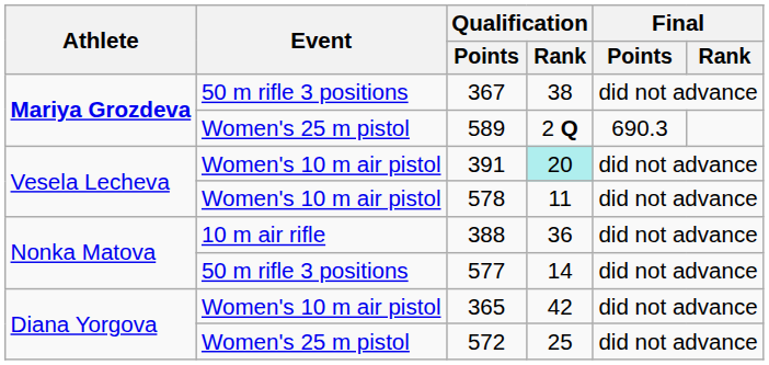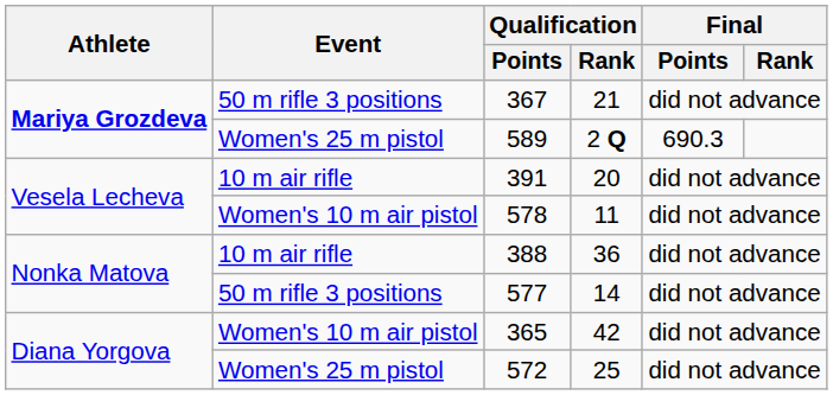367 | Qualification / Rank: 38 -> 21
391 | Event: Women's 10 m air pistol -> 10 m air rifle
391 | Qualification / Rank: paleturquoise background -> no background
